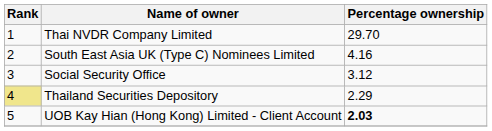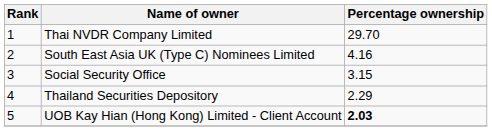Social Security Office | Percentage ownership: 3.12 -> 3.15
Thailand Securities Depository | Rank: khaki background -> no background
